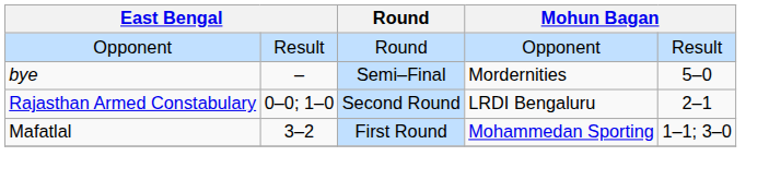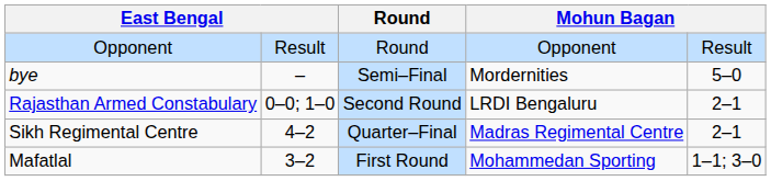+ row: Sikh Regimental Centre | 4–2 | Quarter–Final | Madras Regimental Centre | 2–1
